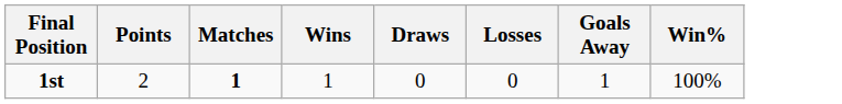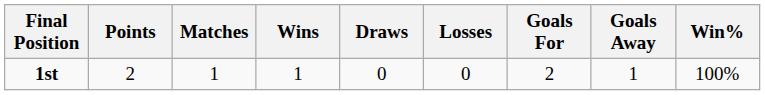+ column: Goals For | 2
1st | Matches: bold -> normal
